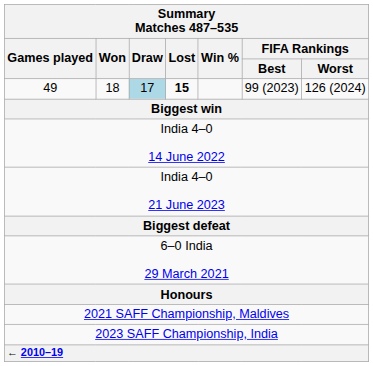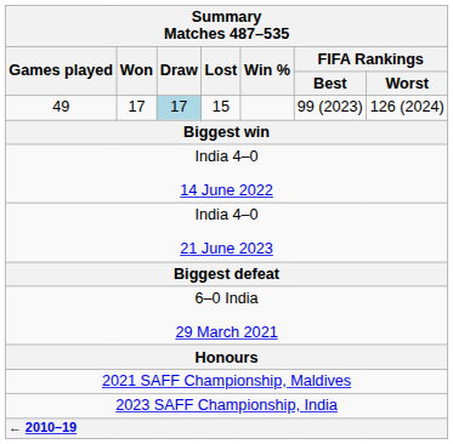49 | Won: 18 -> 17
49 | Lost: bold -> normal
